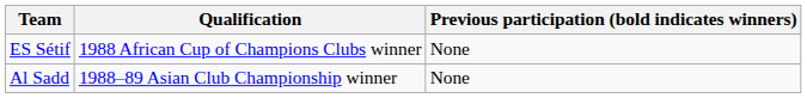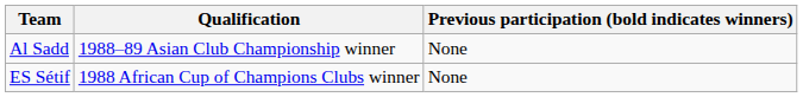rows swapped: ES Sétif <-> Al Sadd
